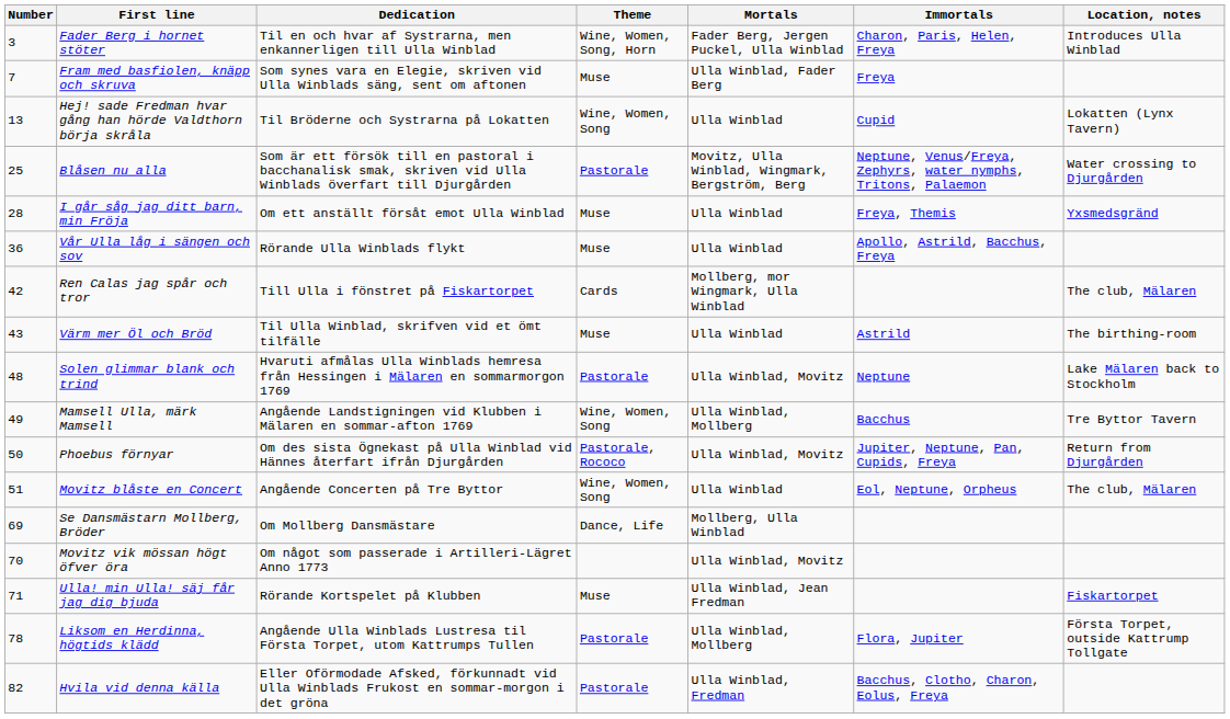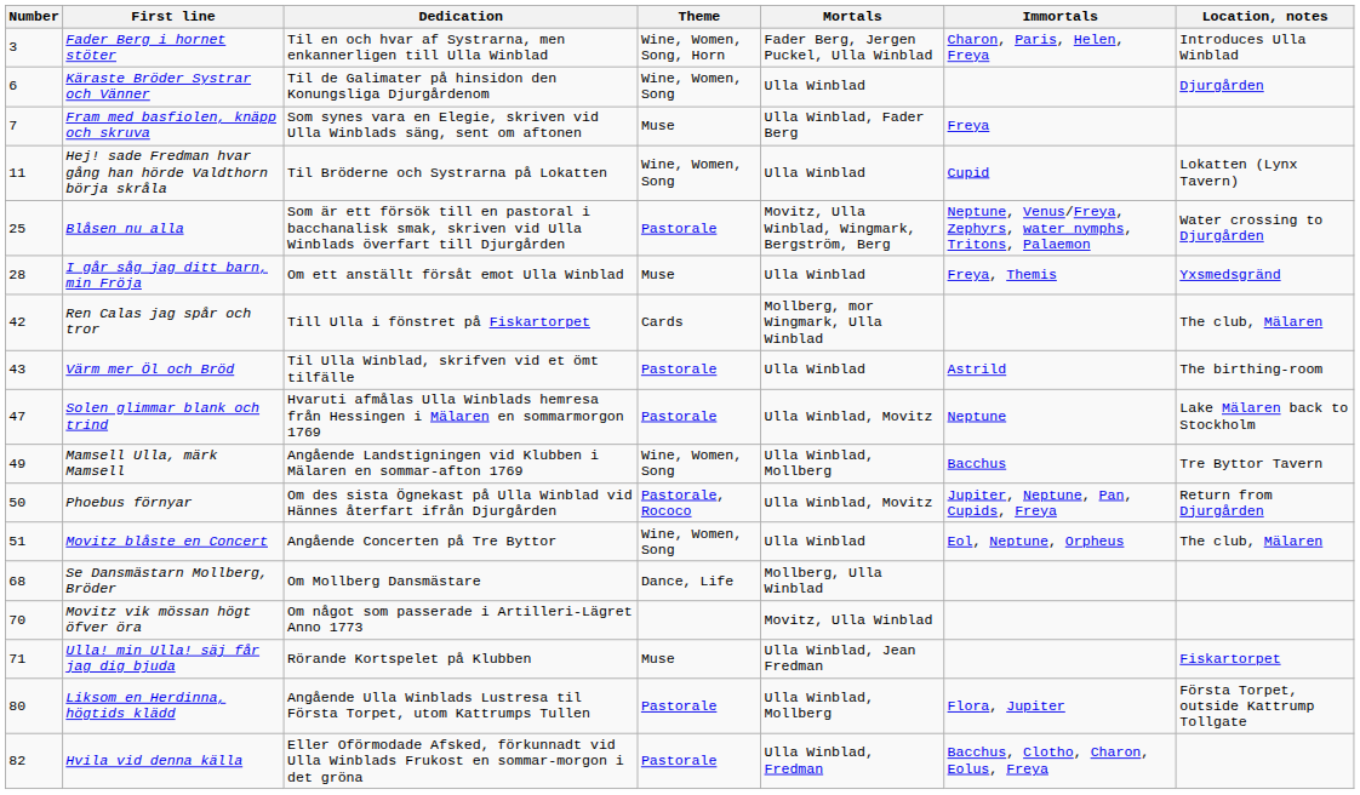+ row: 6 | Käraste Bröder Systrar och Vänner | Til de Galimater på hinsidon den Konungsliga Djurgårdenom | Wine, Women, Song | Ulla Winblad | Djurgården
Hej! sade Fredman hvar gång han hörde Valdthorn börja skråla | Number: 13 -> 11
- row: 36 | Vår Ulla låg i sängen och sov | Rörande Ulla Winblads flykt | Muse | Ulla Winblad | Apollo, Astrild, Bacchus, Freya
Värm mer Öl och Bröd | Theme: Muse -> Pastorale
Solen glimmar blank och trind | Number: 48 -> 47
Se Dansmästarn Mollberg, Bröder | Number: 69 -> 68
Movitz vik mössan högt öfver öra | Mortals: Ulla Winblad, Movitz -> Movitz, Ulla Winblad
Liksom en Herdinna, högtids klädd | Number: 78 -> 80
